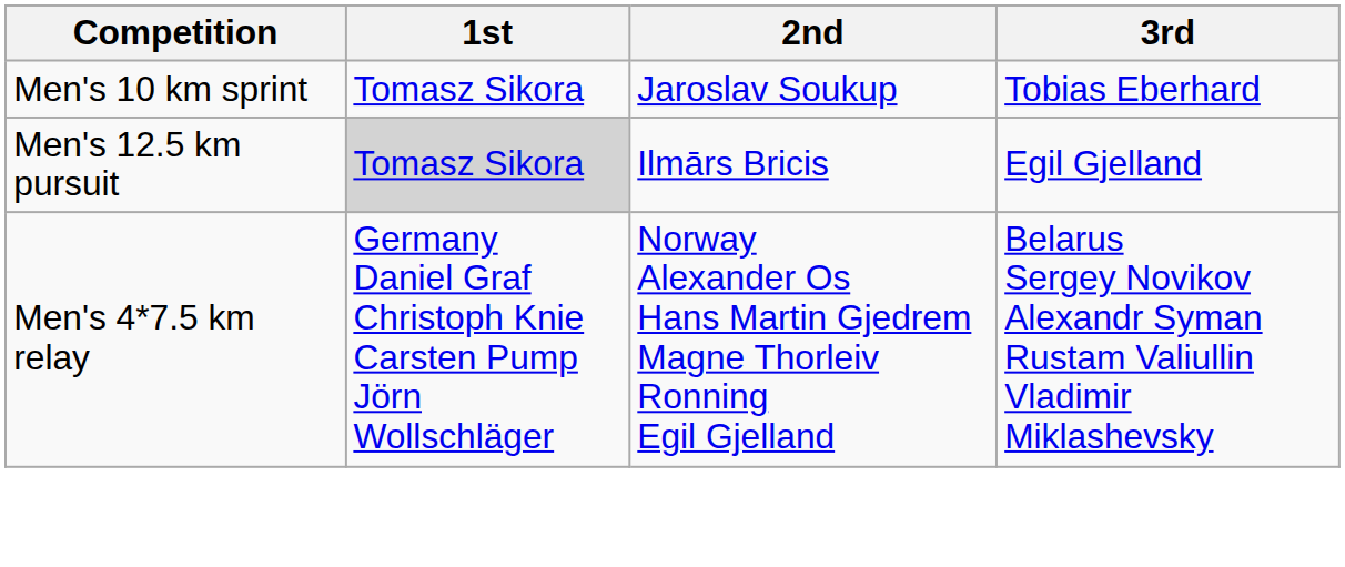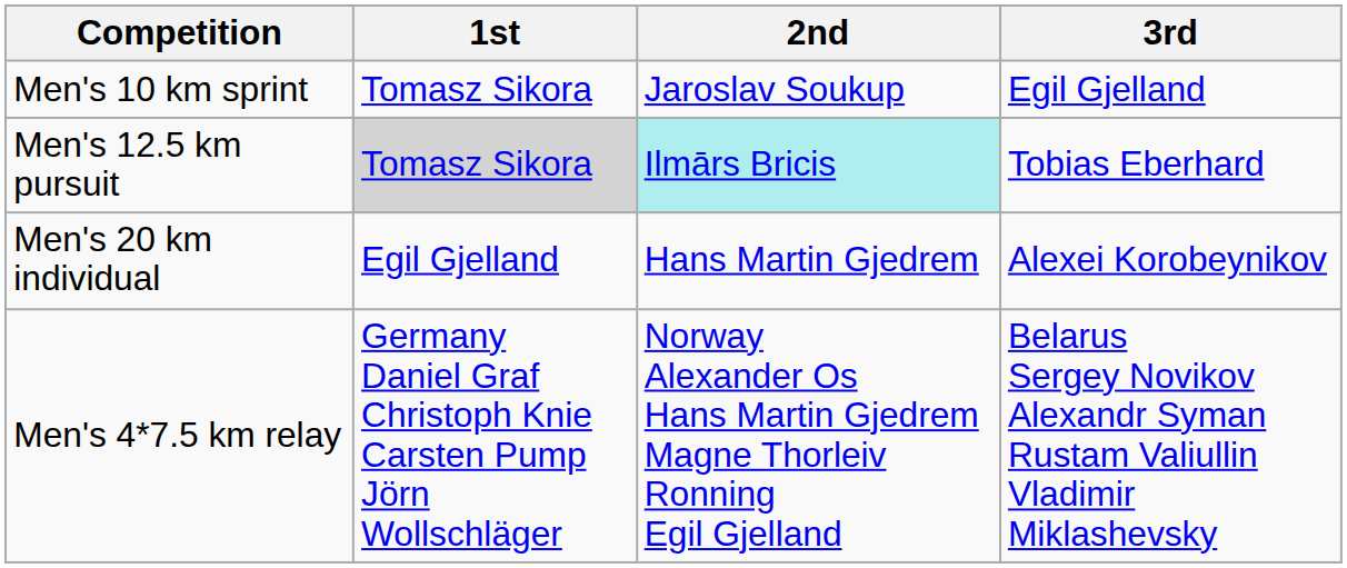Men's 10 km sprint | 3rd: Tobias Eberhard -> Egil Gjelland
Men's 12.5 km pursuit | 2nd: no background -> paleturquoise background
Men's 12.5 km pursuit | 3rd: Egil Gjelland -> Tobias Eberhard
+ row: Men's 20 km individual | Egil Gjelland | Hans Martin Gjedrem | Alexei Korobeynikov
